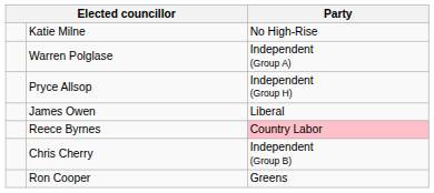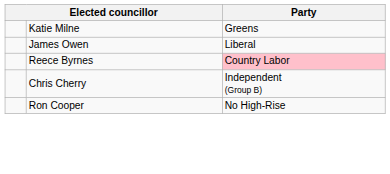Katie Milne | Party: No High-Rise -> Greens
- row: Warren Polglase | Independent (Group A)
- row: Pryce Allsop | Independent (Group H)
Ron Cooper | Party: Greens -> No High-Rise
